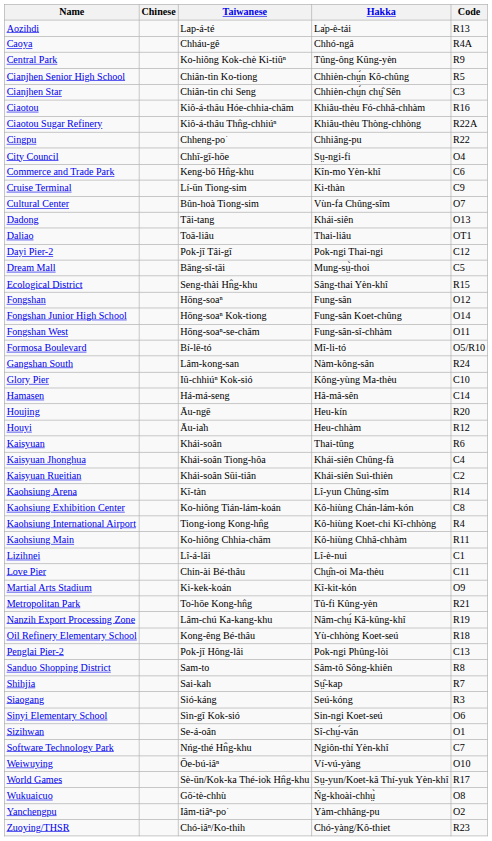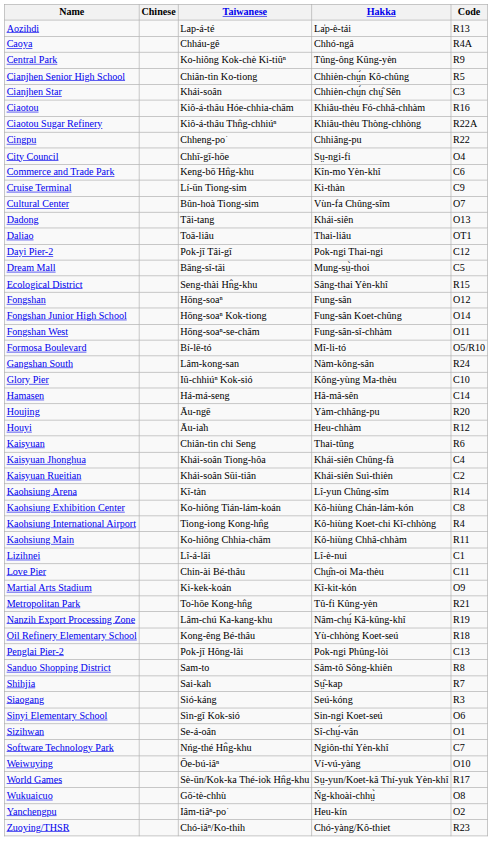Cianjhen Star | Taiwanese: Chiân-tìn chi Seng -> Khái-soân
Houjing | Hakka: Heu-kín -> Yàm-chhâng-pu
Kaisyuan | Taiwanese: Khái-soân -> Chiân-tìn chi Seng
Yanchengpu | Hakka: Yàm-chhâng-pu -> Heu-kín
